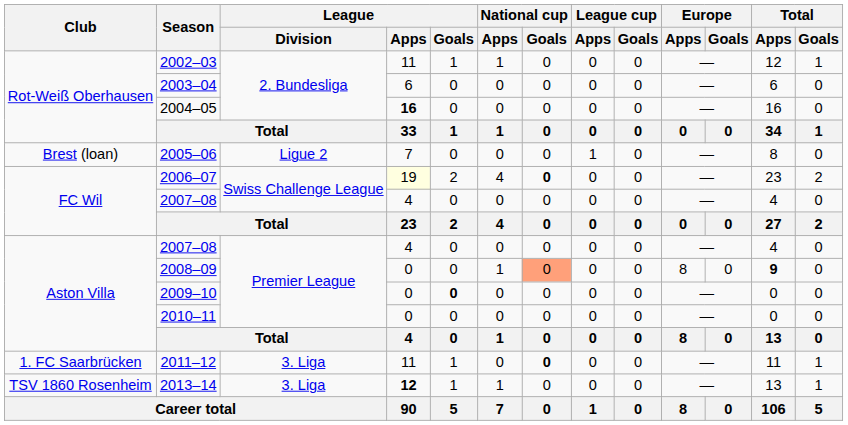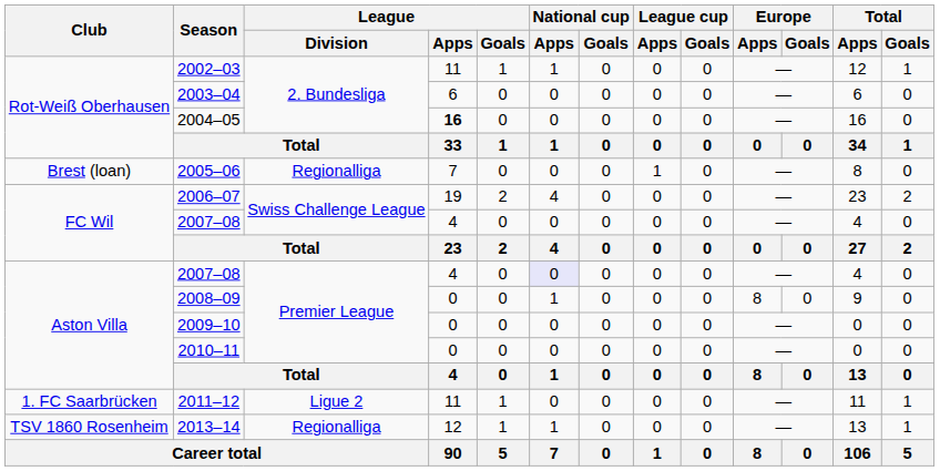2005–06 | League / Division: Ligue 2 -> Regionalliga
2006–07 | League / Apps: lightyellow background -> no background
2006–07 | National cup / Goals: bold -> normal
Aston Villa / 2007–08 | National cup / Apps: no background -> lavender background
2008–09 | National cup / Goals: lightsalmon background -> no background
2008–09 | Total / Apps: bold -> normal
2009–10 | League / Goals: bold -> normal
2011–12 | League / Division: 3. Liga -> Ligue 2
2011–12 | National cup / Goals: bold -> normal
2013–14 | League / Division: 3. Liga -> Regionalliga
2013–14 | League / Apps: bold -> normal
